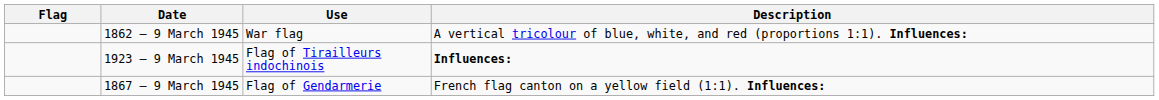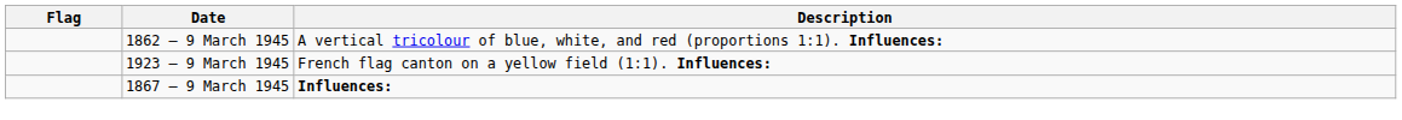- column: Use | War flag | Flag of Tirailleurs indochinois | Flag of Gendarmerie
1923 – 9 March 1945 | Description: Influences: -> French flag canton on a yellow field (1:1). Influences:
1867 – 9 March 1945 | Description: French flag canton on a yellow field (1:1). Influences: -> Influences:
